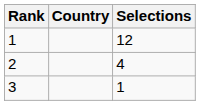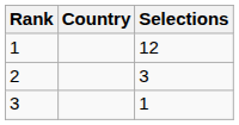2 | Selections: 4 -> 3
